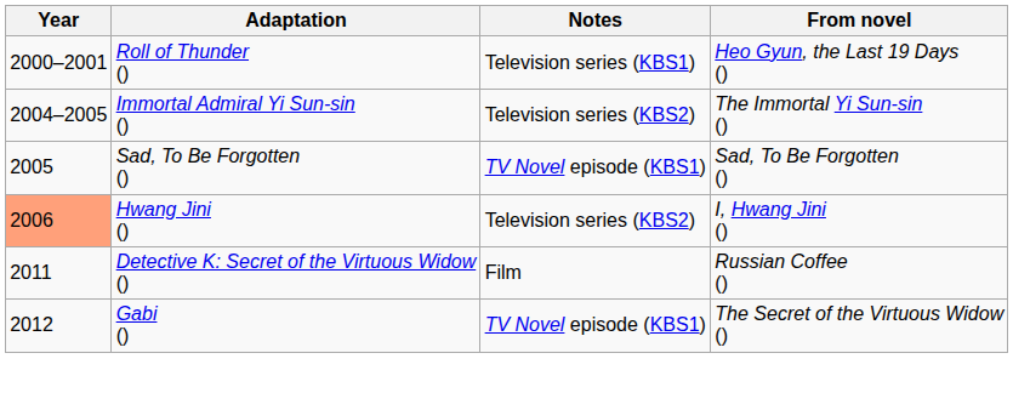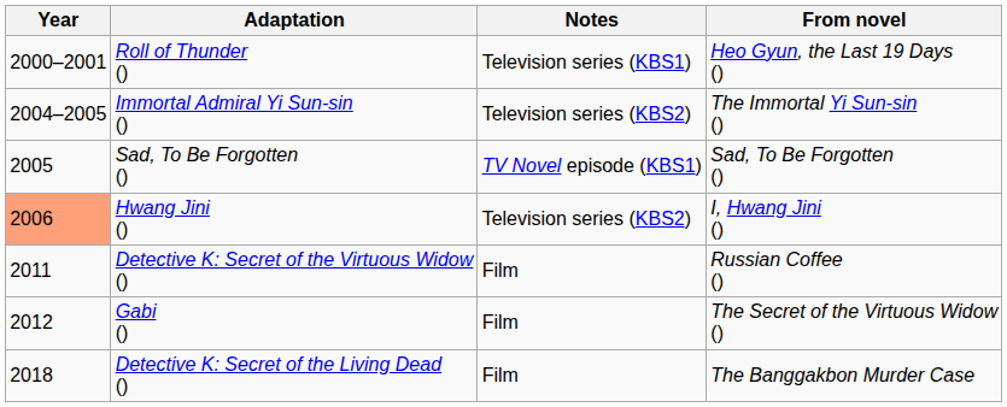Gabi () | Notes: TV Novel episode (KBS1) -> Film
+ row: 2018 | Detective K: Secret of the Living Dead () | Film | The Banggakbon Murder Case
